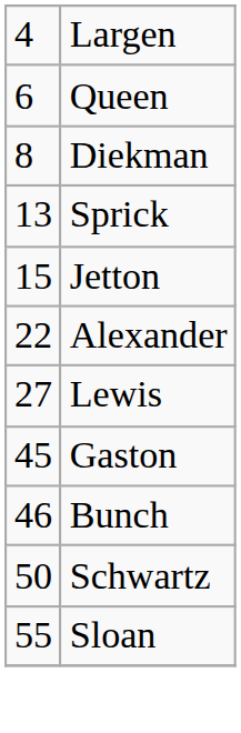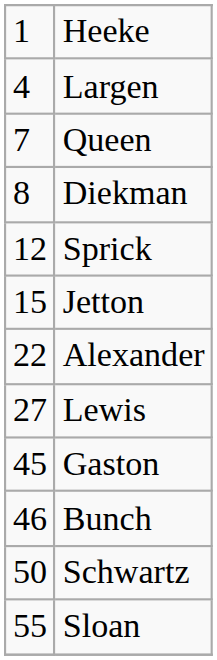+ row: 1 | Heeke
Queen | column 1: 6 -> 7
Sprick | column 1: 13 -> 12
